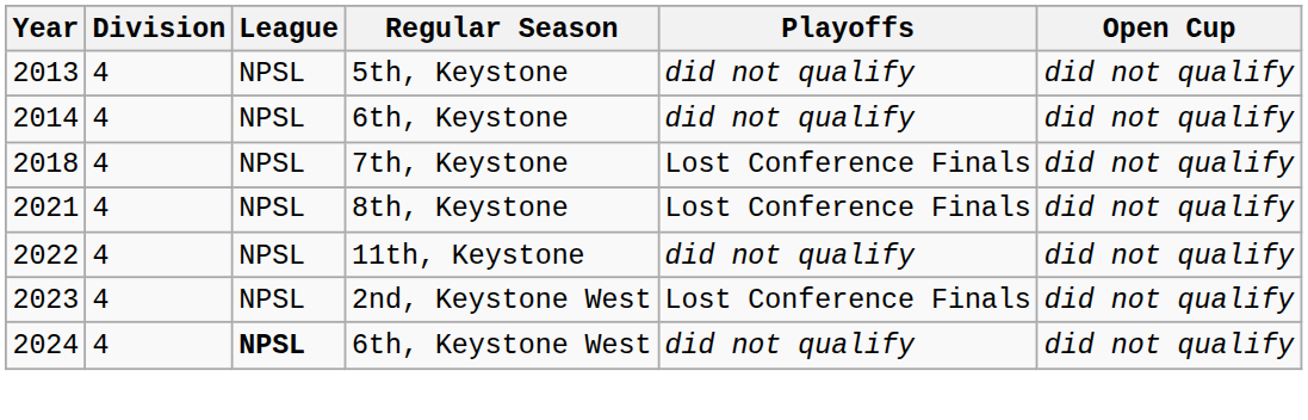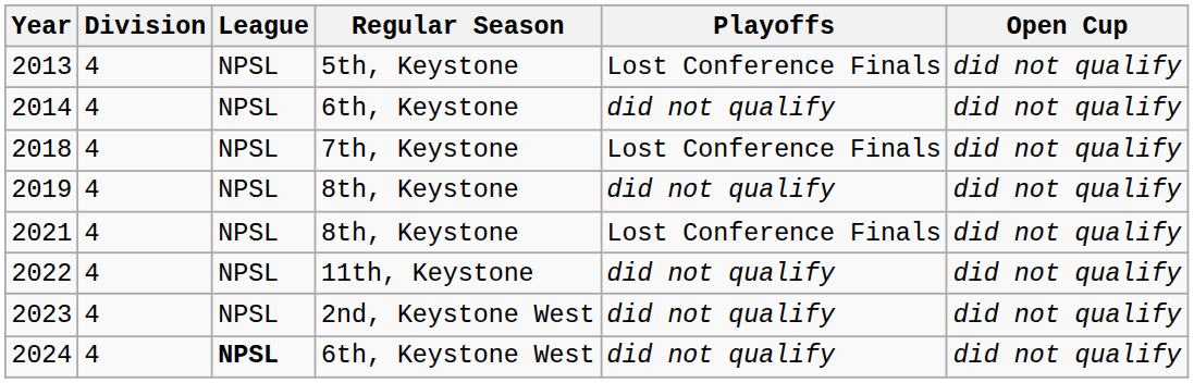2013 | Playoffs: did not qualify -> Lost Conference Finals
+ row: 2019 | 4 | NPSL | 8th, Keystone | did not qualify | did not qualify
2023 | Playoffs: Lost Conference Finals -> did not qualify
